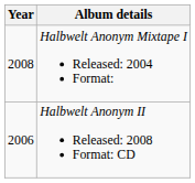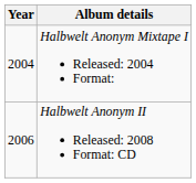Halbwelt Anonym Mixtape I Released: 2004 Format: | Year: 2008 -> 2004
